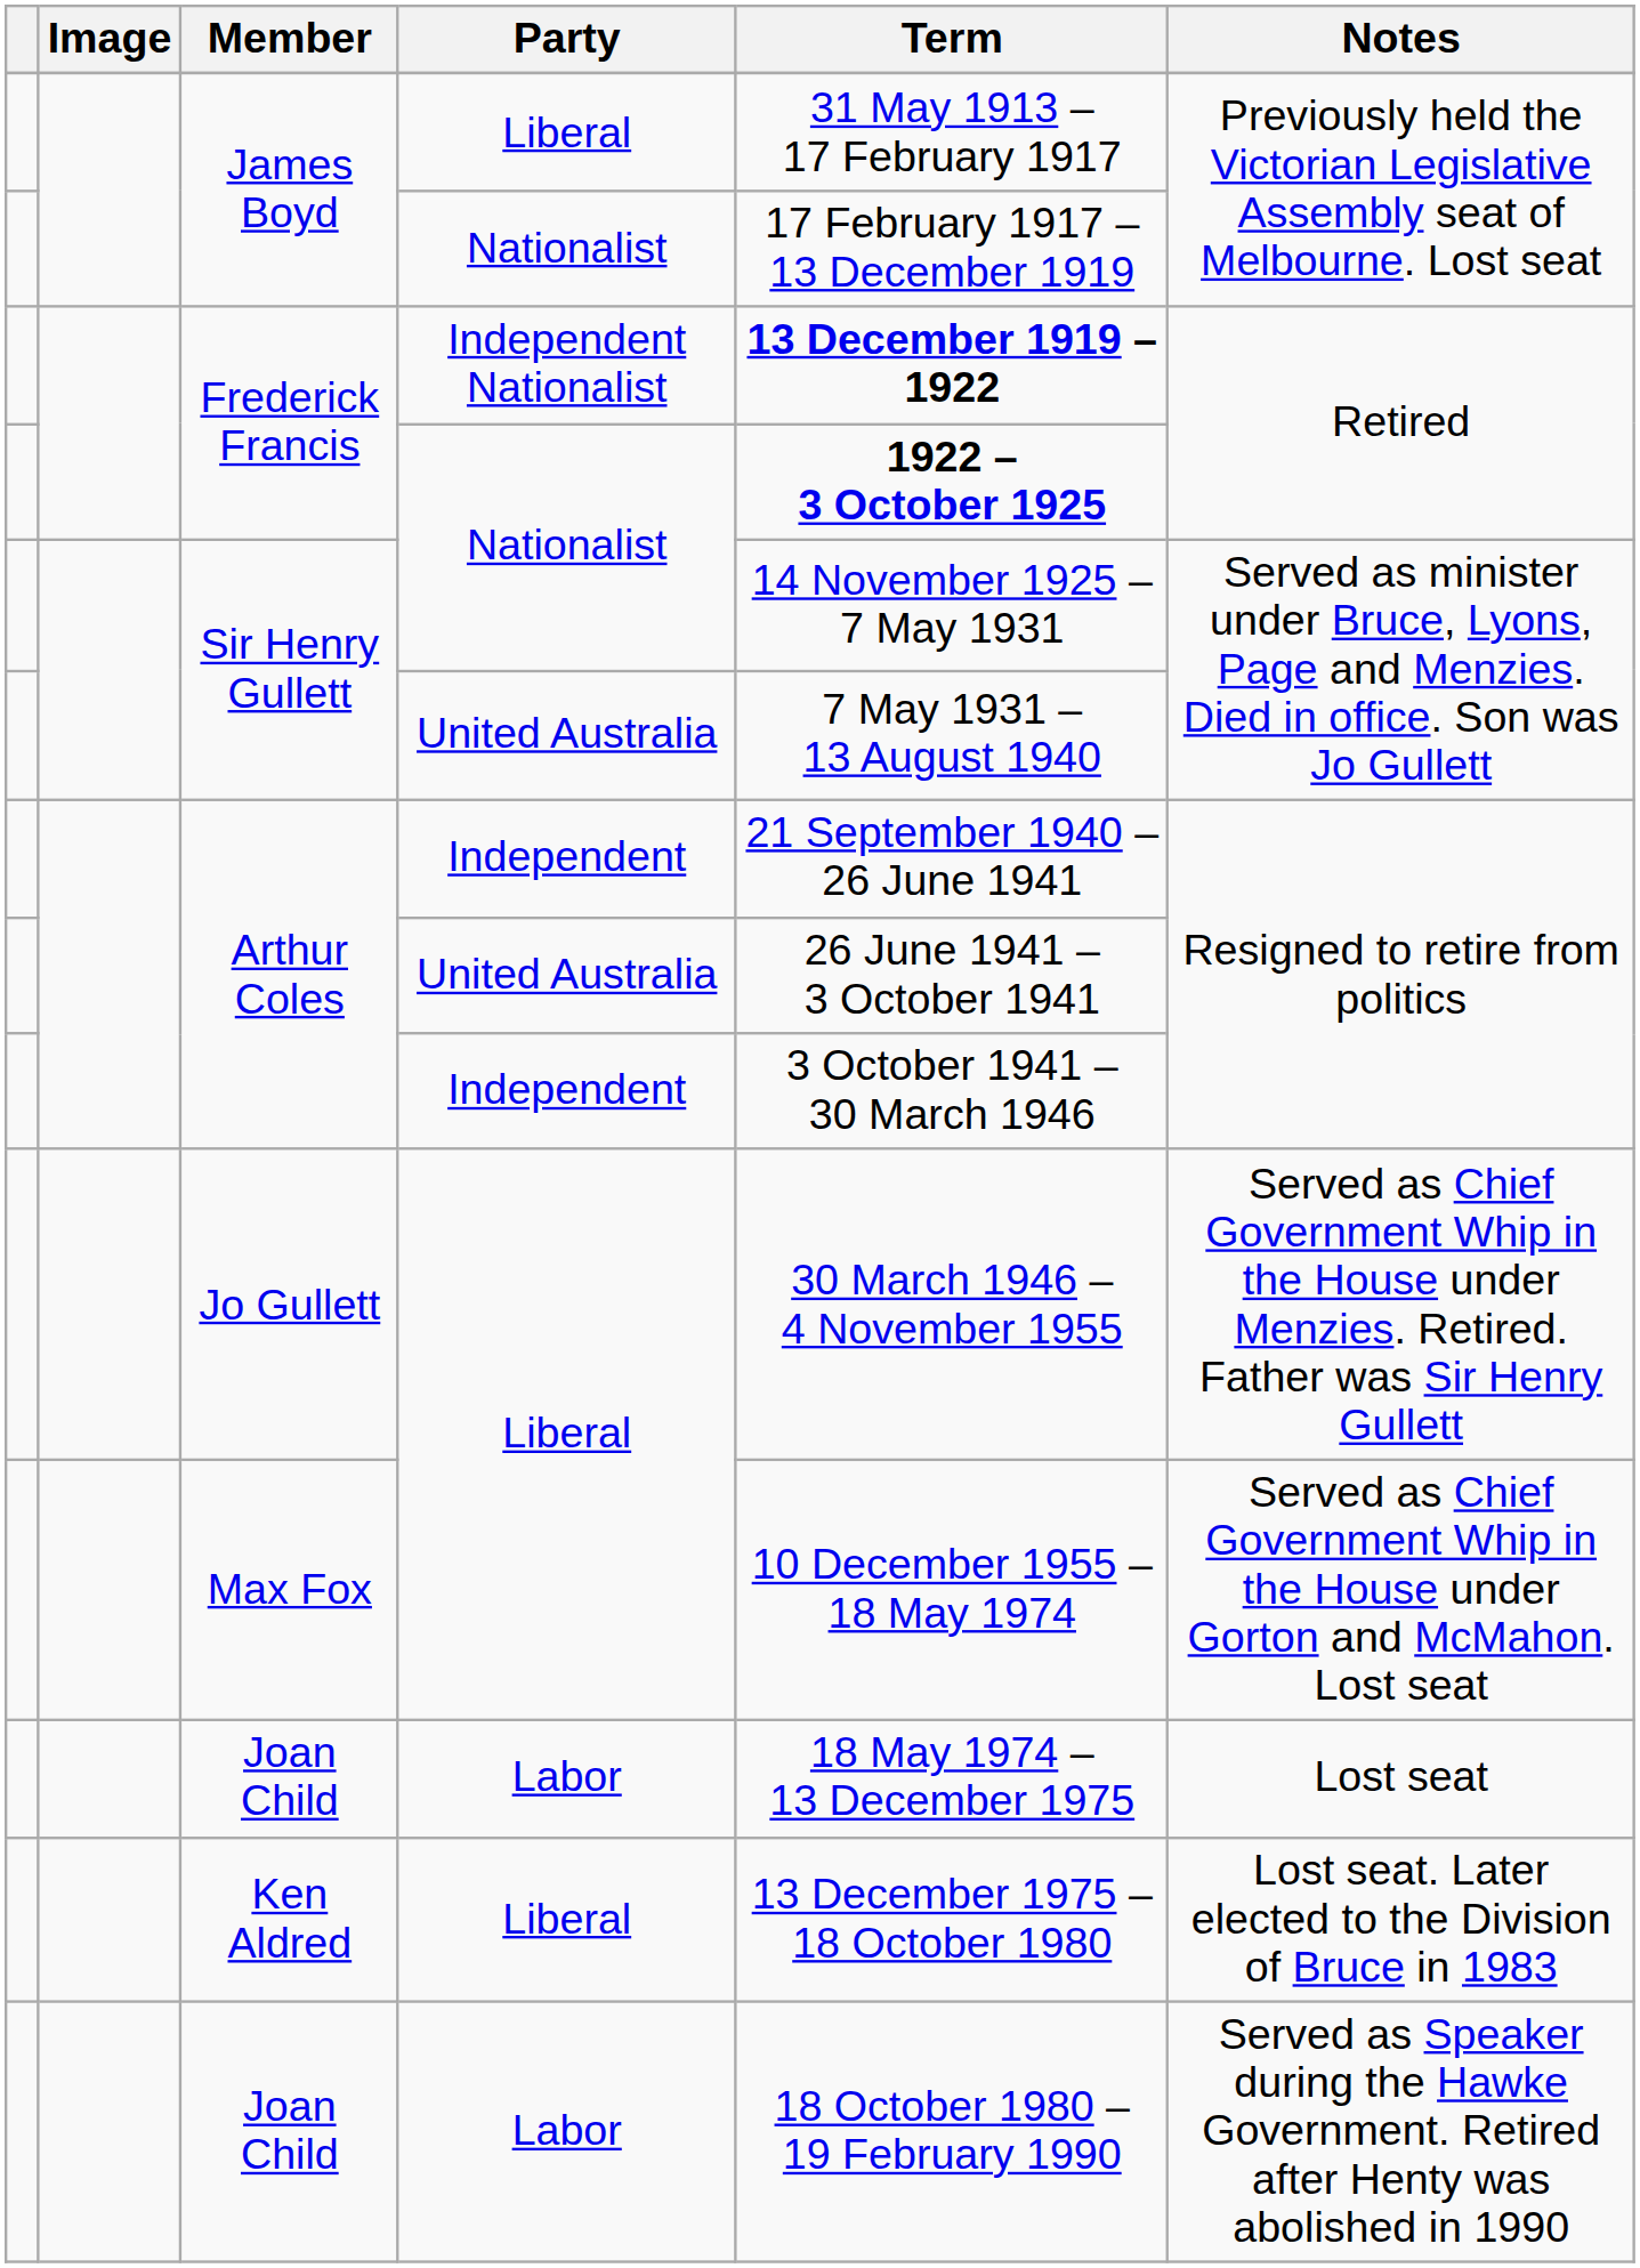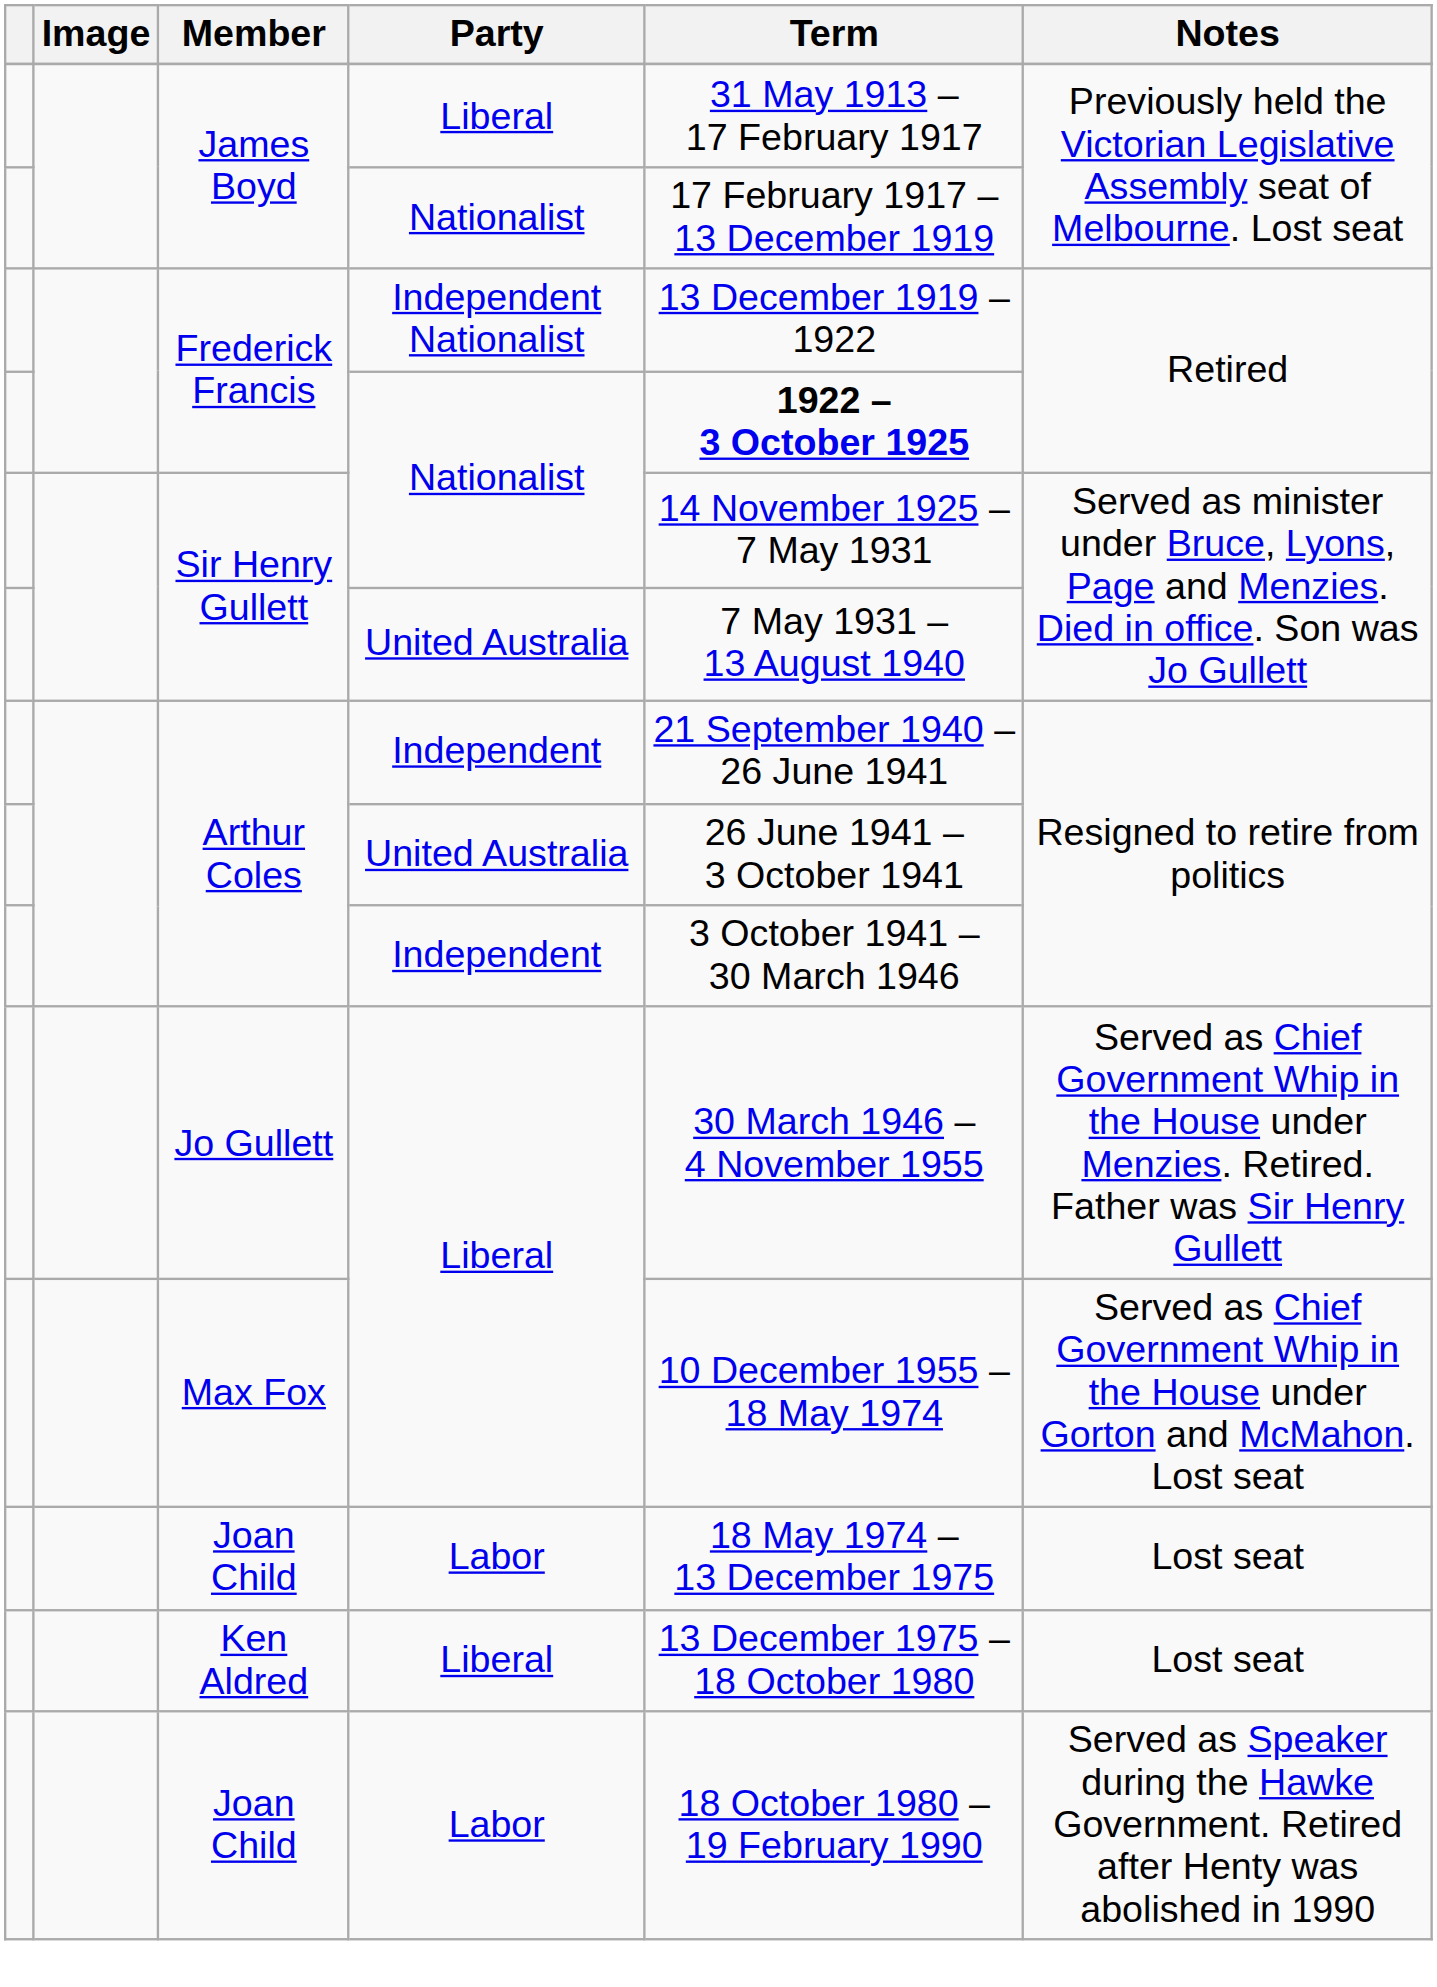Frederick Francis / Independent Nationalist | Term: bold -> normal
Ken Aldred | Notes: Lost seat. Later elected to the Division of Bruce in 1983 -> Lost seat
